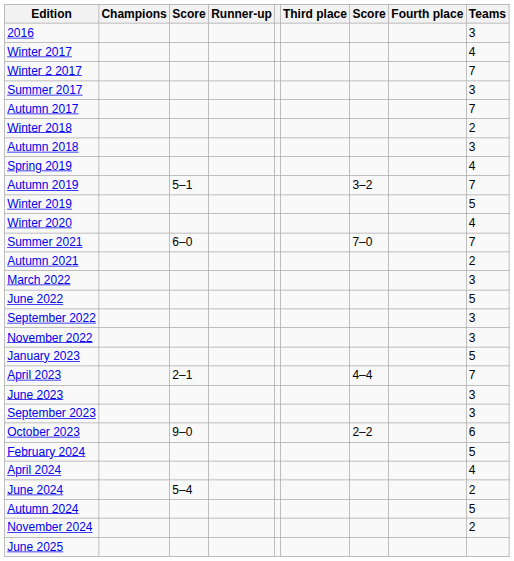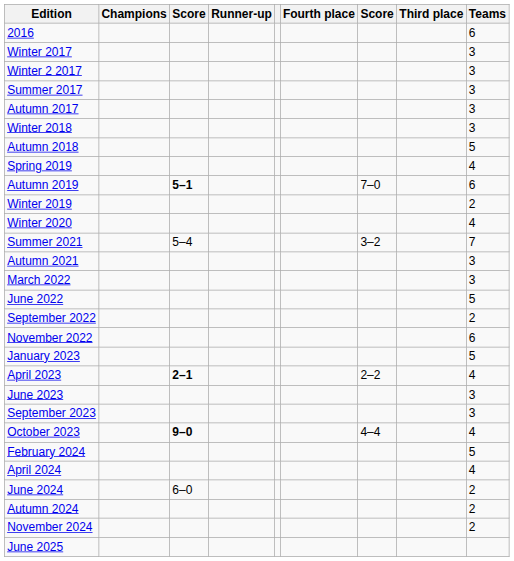columns swapped: Third place <-> Fourth place
2016 | Teams: 3 -> 6
Winter 2017 | Teams: 4 -> 3
Winter 2 2017 | Teams: 7 -> 3
Autumn 2017 | Teams: 7 -> 3
Winter 2018 | Teams: 2 -> 3
Autumn 2018 | Teams: 3 -> 5
Autumn 2019 | column 3: normal -> bold
Autumn 2019 | column 7: 3–2 -> 7–0
Autumn 2019 | Teams: 7 -> 6
Winter 2019 | Teams: 5 -> 2
Summer 2021 | column 3: 6–0 -> 5–4
Summer 2021 | column 7: 7–0 -> 3–2
Autumn 2021 | Teams: 2 -> 3
September 2022 | Teams: 3 -> 2
November 2022 | Teams: 3 -> 6
April 2023 | column 3: normal -> bold
April 2023 | column 7: 4–4 -> 2–2
April 2023 | Teams: 7 -> 4
October 2023 | column 3: normal -> bold
October 2023 | column 7: 2–2 -> 4–4
October 2023 | Teams: 6 -> 4
June 2024 | column 3: 5–4 -> 6–0
Autumn 2024 | Teams: 5 -> 2
